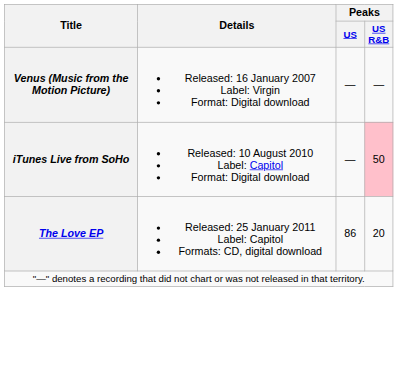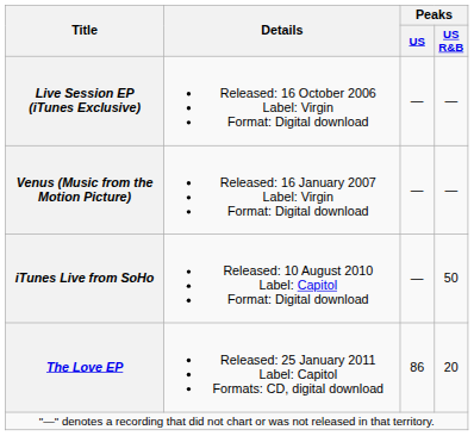+ row: Live Session EP (iTunes Exclusive) | Released: 16 October 2006 Label: Virgin Format: Digital download | — | —
iTunes Live from SoHo | Peaks / US R&B: pink background -> no background
